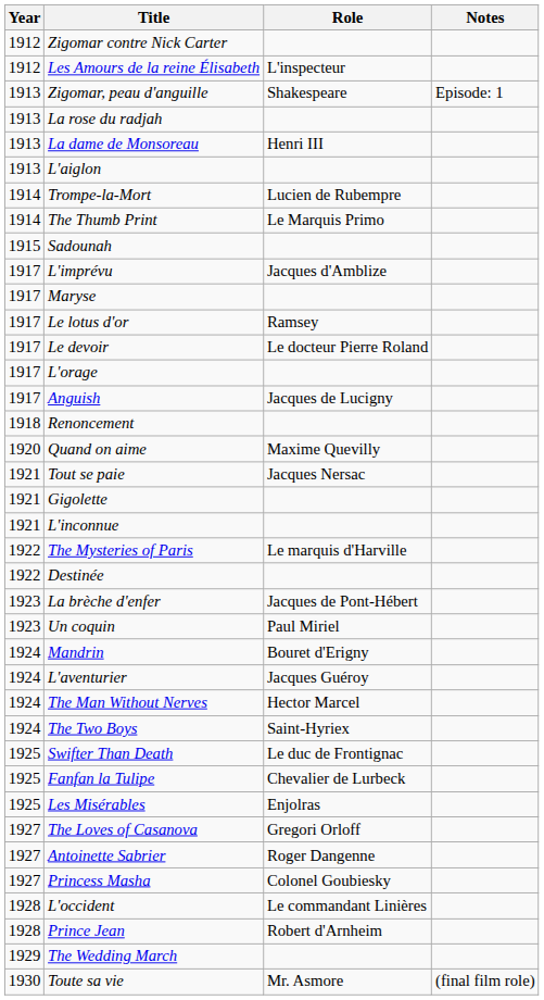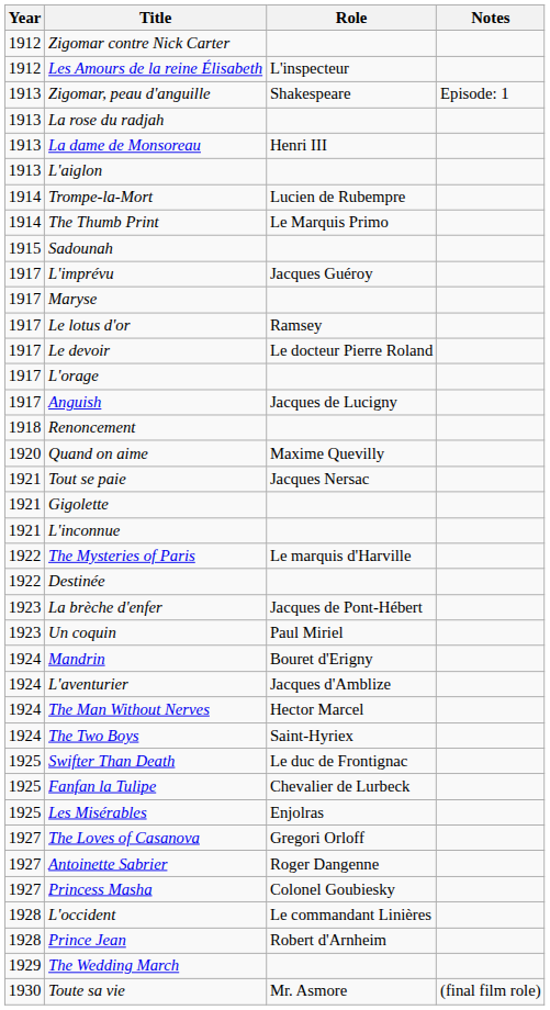L'imprévu | Role: Jacques d'Amblize -> Jacques Guéroy
L'aventurier | Role: Jacques Guéroy -> Jacques d'Amblize
